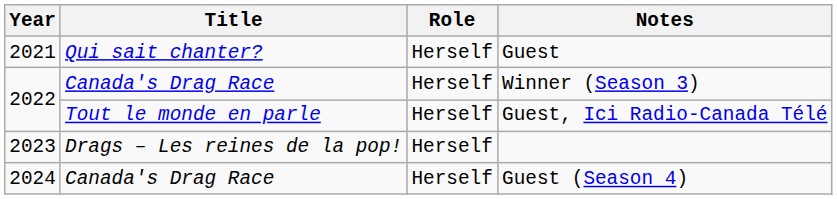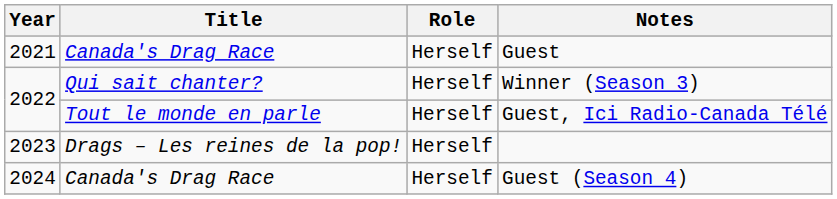Guest | Title: Qui sait chanter? -> Canada's Drag Race
Winner (Season 3) | Title: Canada's Drag Race -> Qui sait chanter?
